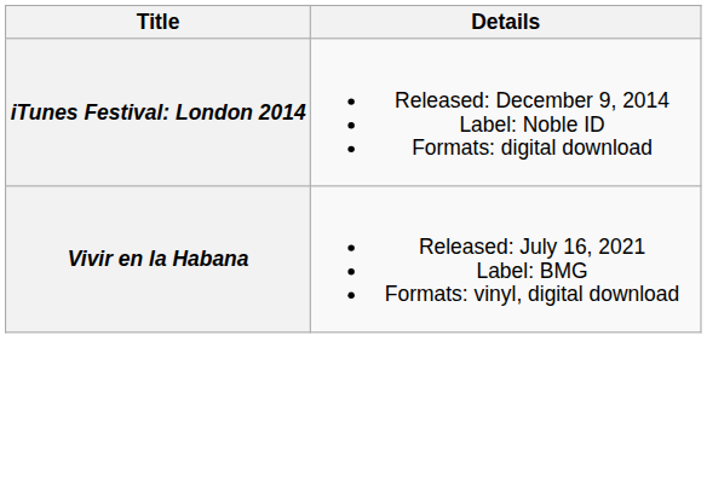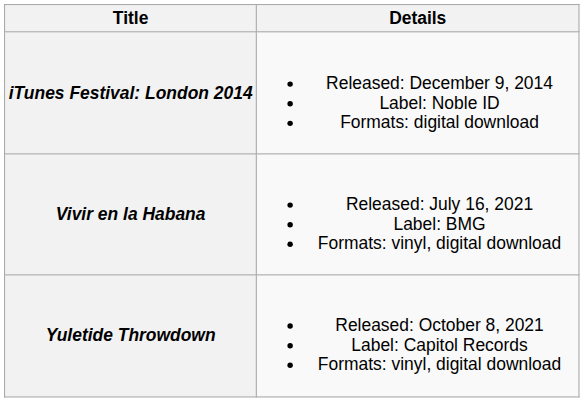+ row: Yuletide Throwdown | Released: October 8, 2021 Label: Capitol Records Formats: vinyl, digital download
